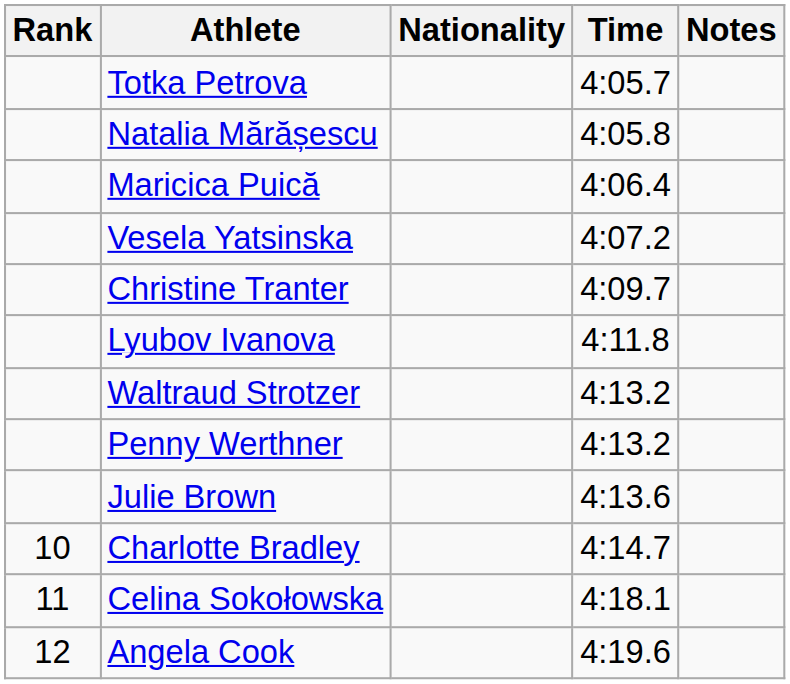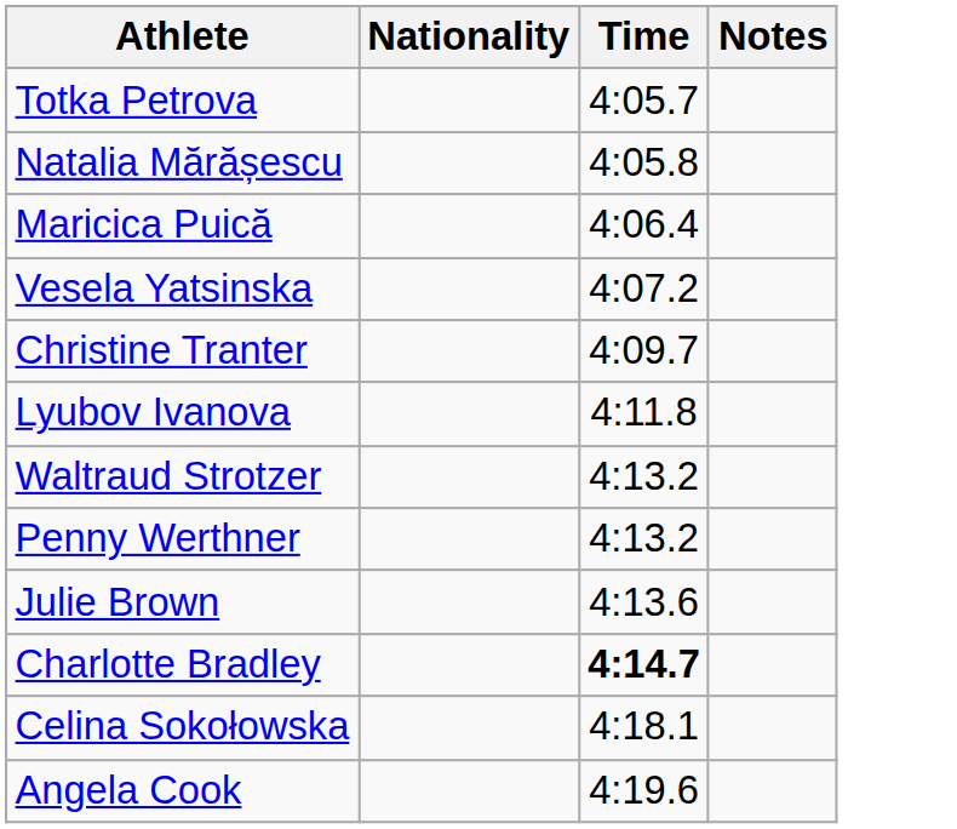- column: Rank | 10 | 11 | 12
Charlotte Bradley | Time: normal -> bold
